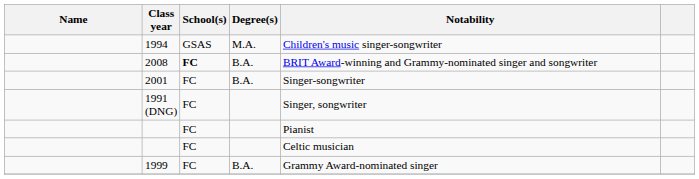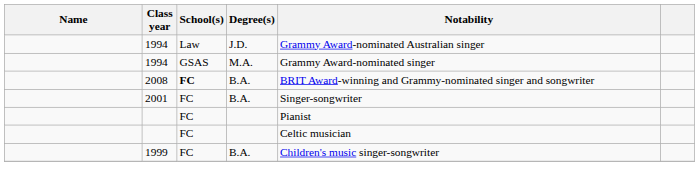+ row: 1994 | Law | J.D. | Grammy Award-nominated Australian singer
1994 / M.A. | Notability: Children's music singer-songwriter -> Grammy Award-nominated singer
- row: 1991 (DNG) | FC | Singer, songwriter
1999 | Notability: Grammy Award-nominated singer -> Children's music singer-songwriter
